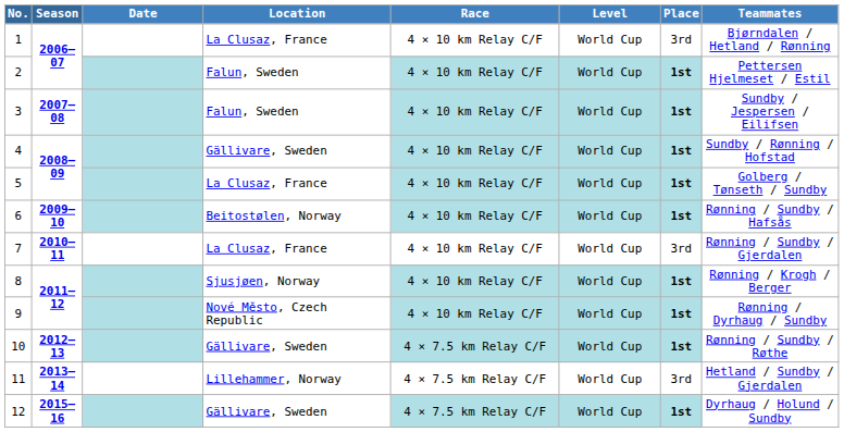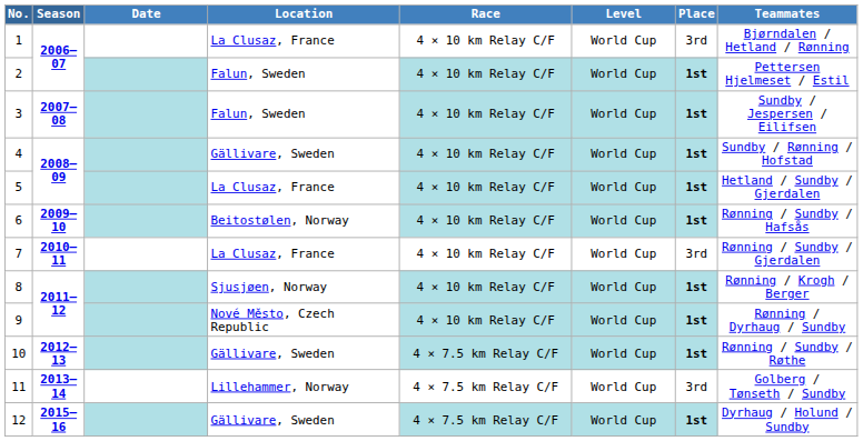5 | Teammates: Golberg / Tønseth / Sundby -> Hetland / Sundby / Gjerdalen
11 | Teammates: Hetland / Sundby / Gjerdalen -> Golberg / Tønseth / Sundby
